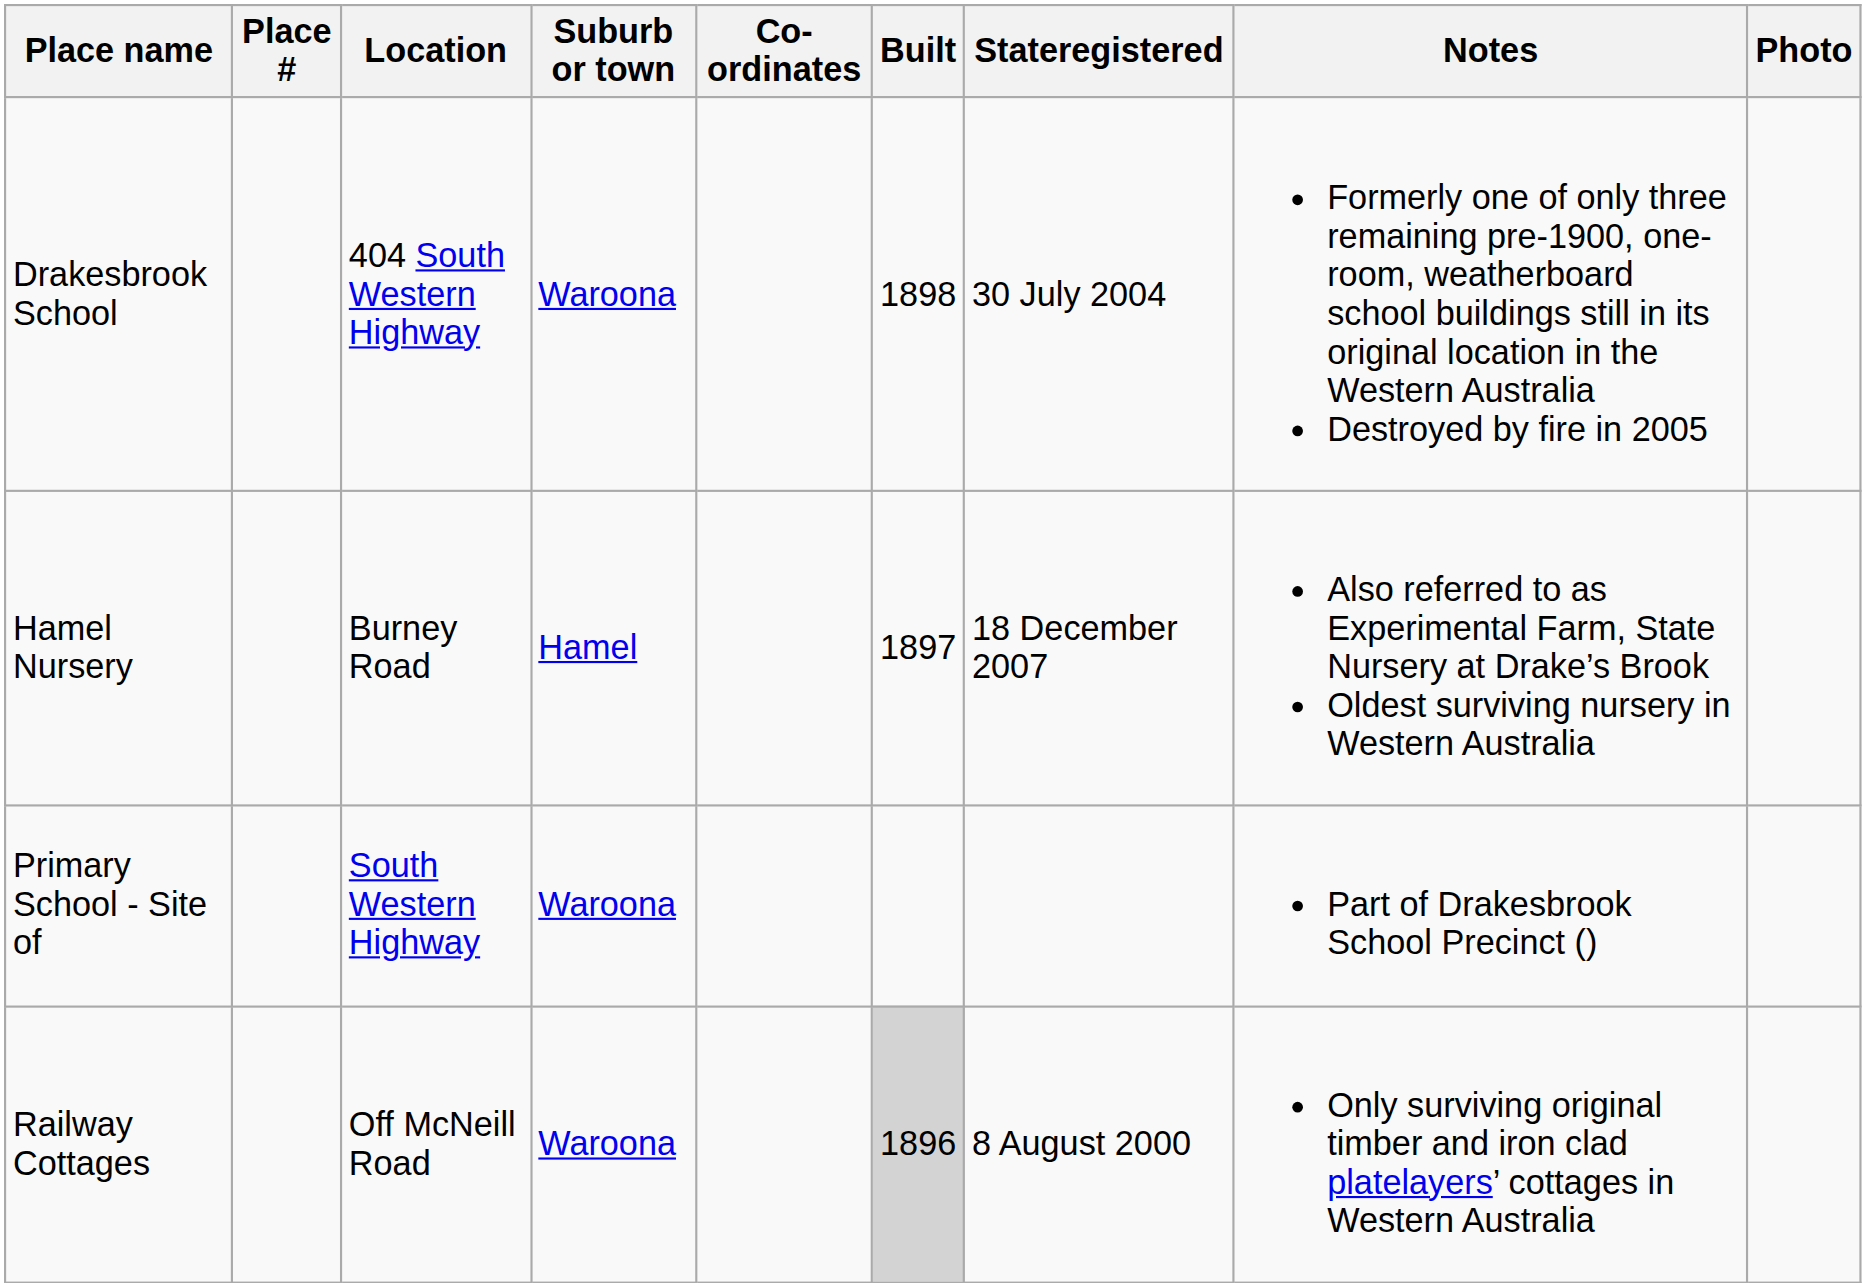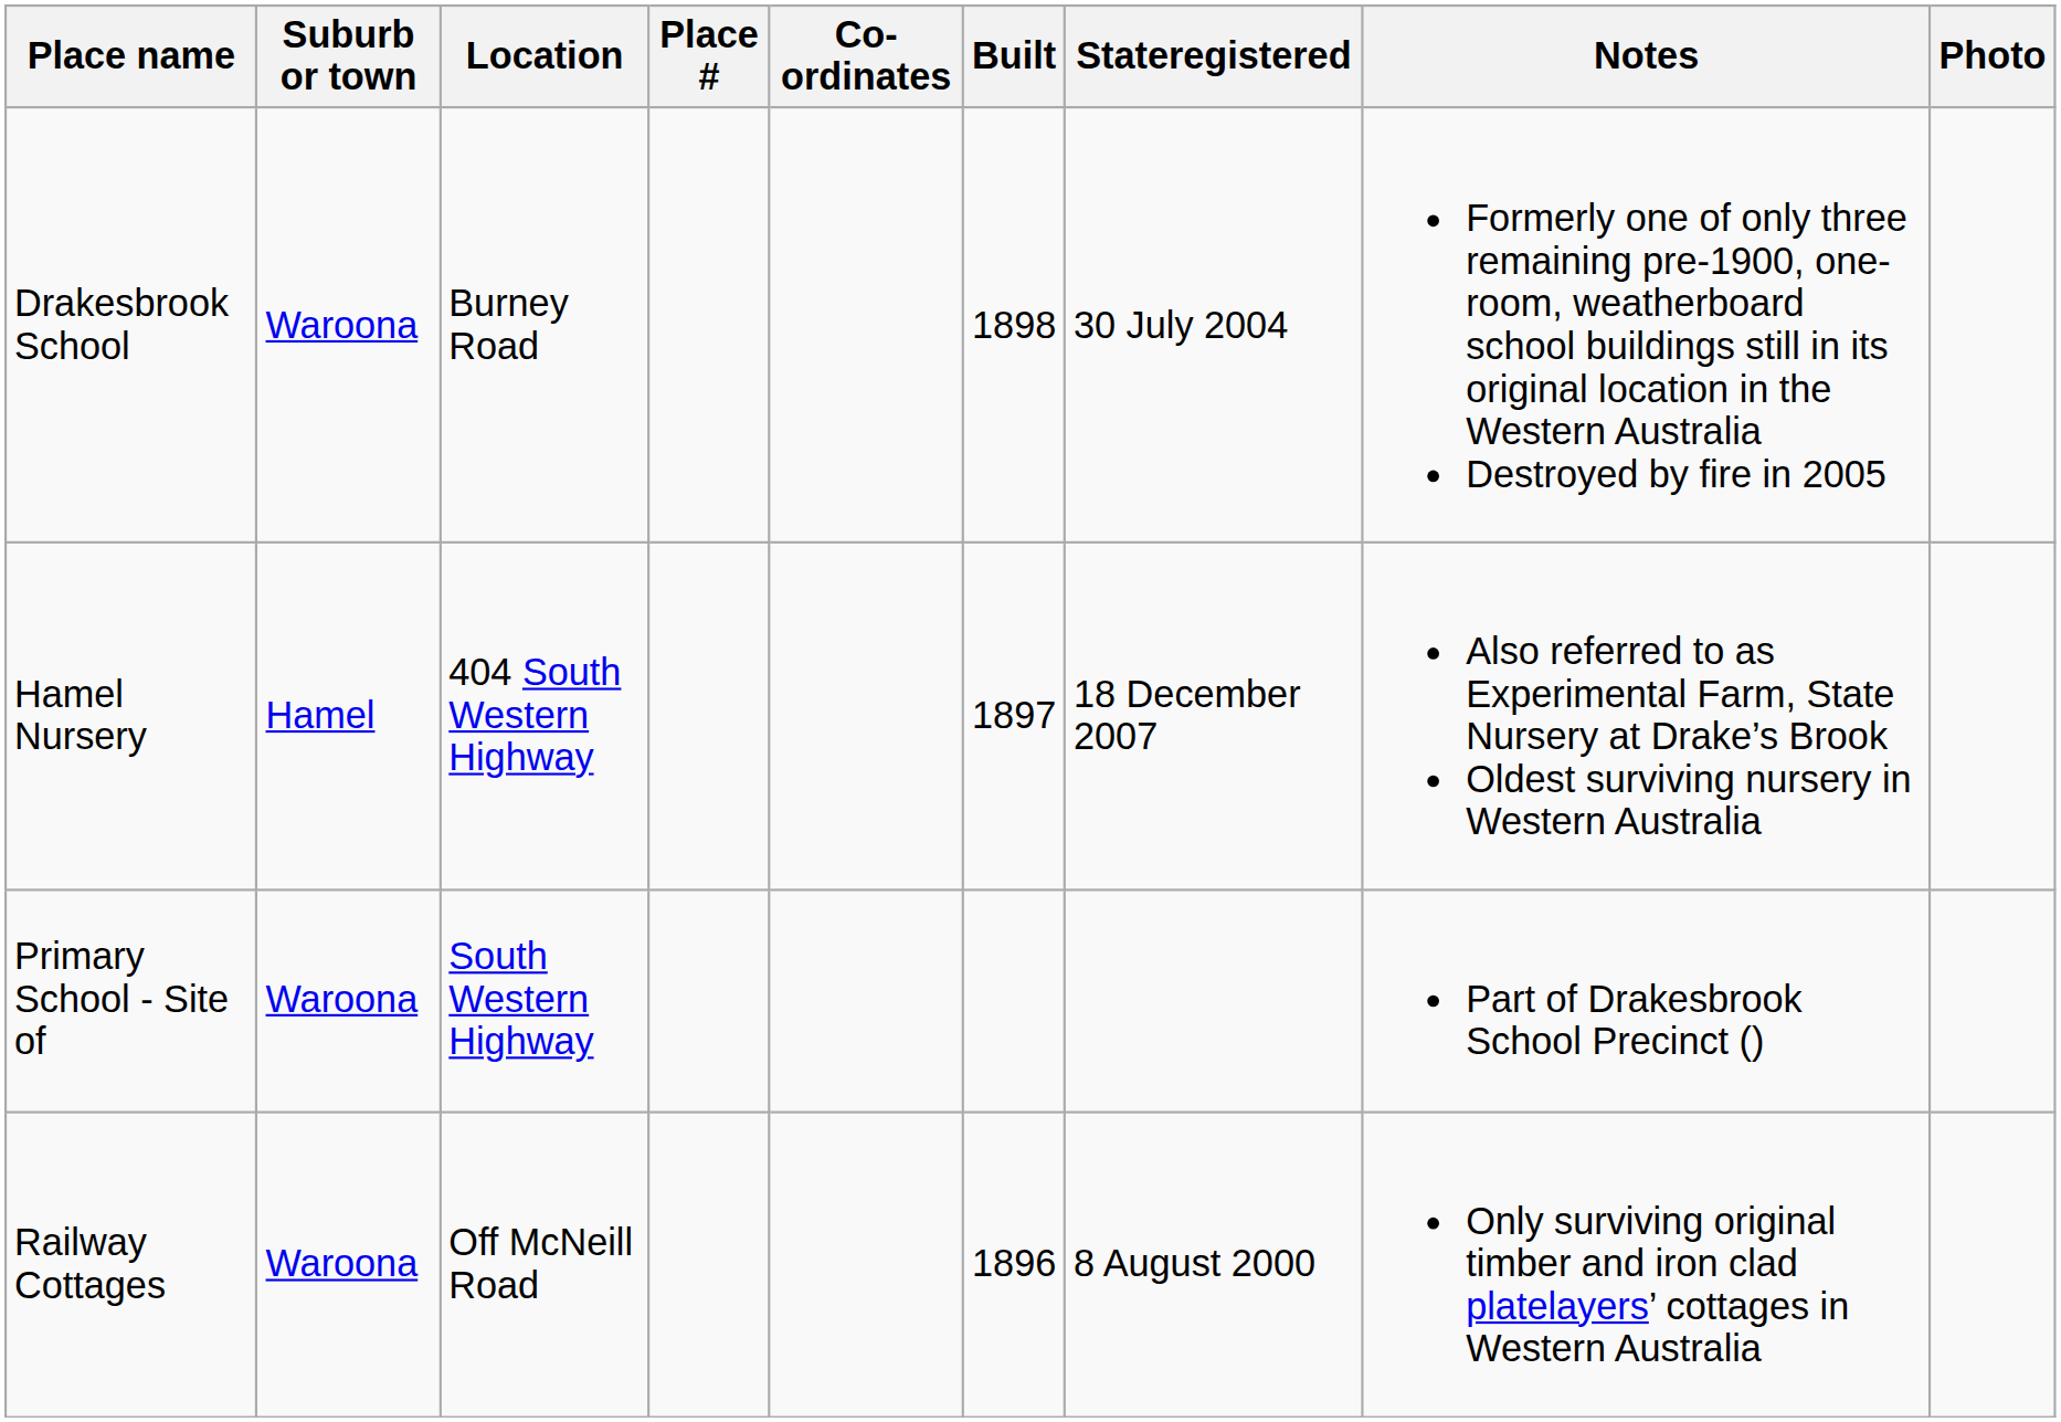columns swapped: Place # <-> Suburb or town
Drakesbrook School | Location: 404 South Western Highway -> Burney Road
Hamel Nursery | Location: Burney Road -> 404 South Western Highway
Railway Cottages | Built: lightgrey background -> no background
